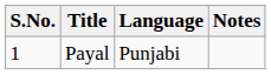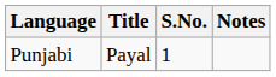columns swapped: S.No. <-> Language
